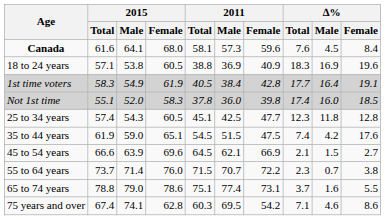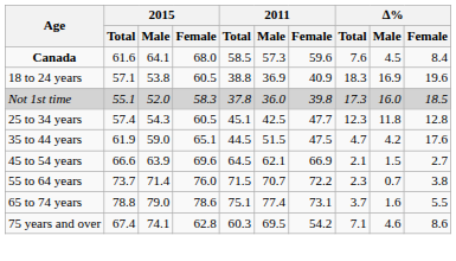Canada | 2011 / Total: 58.1 -> 58.5
- row: 1st time voters | 58.3 | 54.9 | 61.9 | 40.5 | 38.4 | 42.8 | 17.7 | 16.4 | 19.1
Not 1st time | ∆% / Total: 17.4 -> 17.3
35 to 44 years | 2011 / Total: 54.5 -> 44.5
35 to 44 years | ∆% / Total: 7.4 -> 4.7
